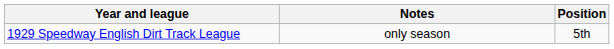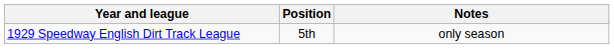columns swapped: Position <-> Notes
